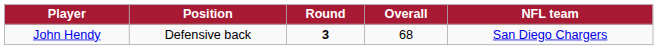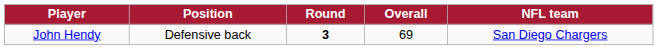John Hendy | Overall: 68 -> 69
